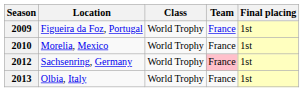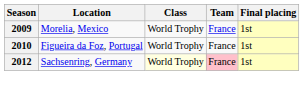2009 | Location: Figueira da Foz, Portugal -> Morelia, Mexico
2010 | Location: Morelia, Mexico -> Figueira da Foz, Portugal
2012 | Class: no background -> lightyellow background
- row: 2013 | Olbia, Italy | World Trophy | France | 1st
